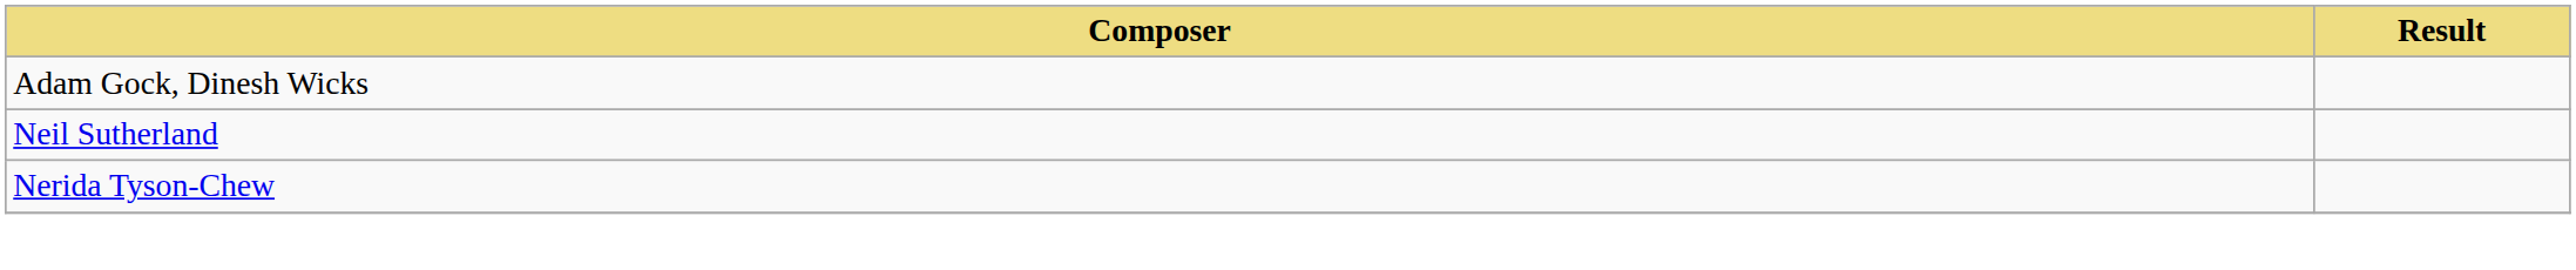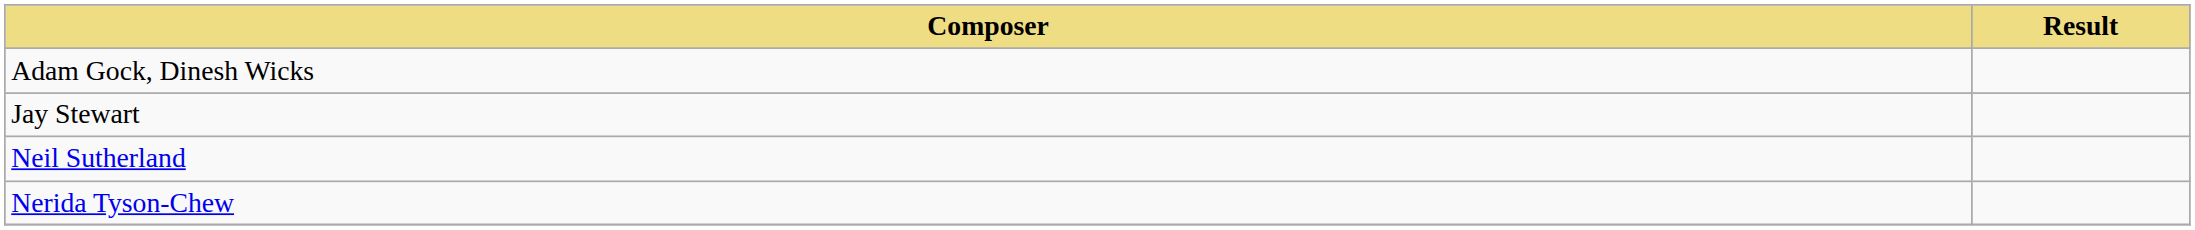+ row: Jay Stewart
